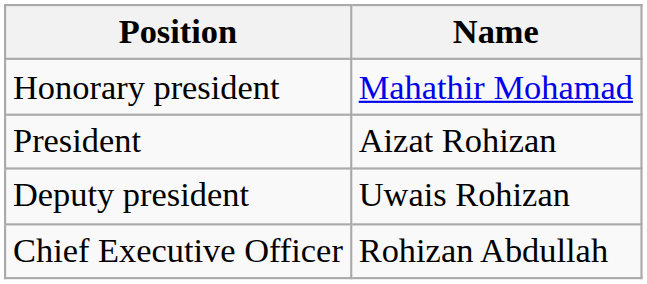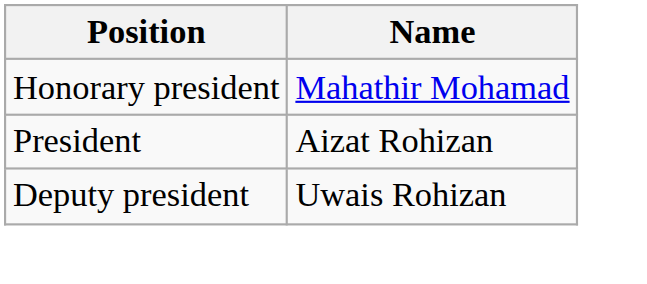- row: Chief Executive Officer | Rohizan Abdullah
